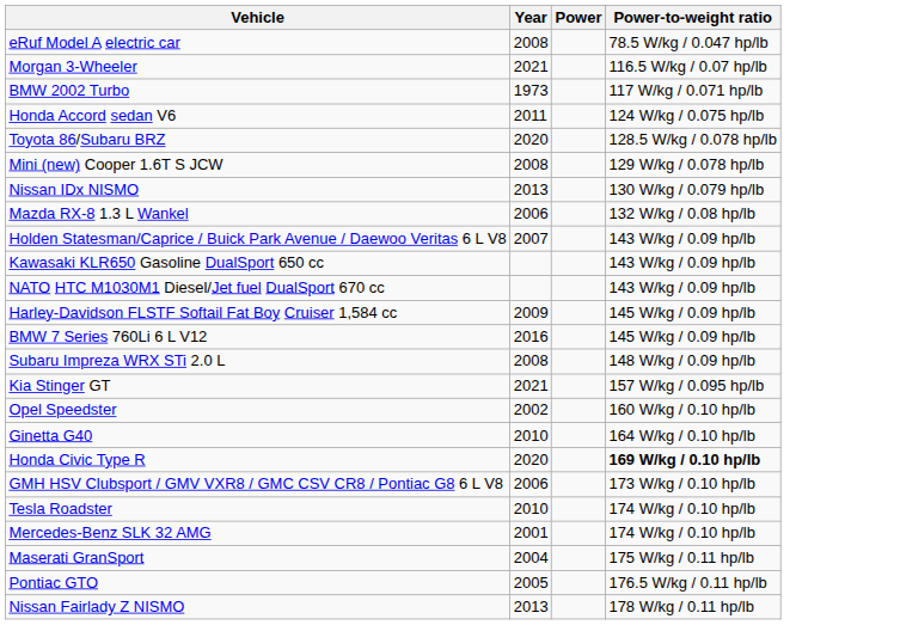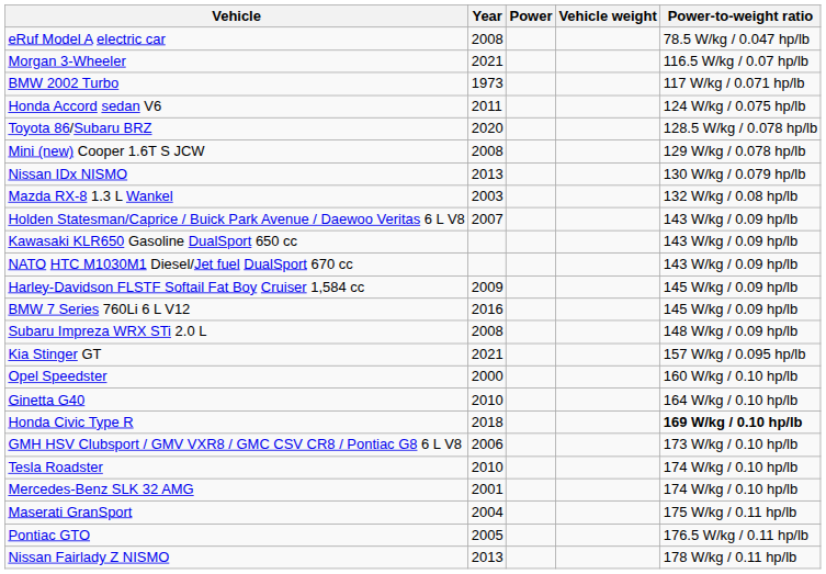+ column: Vehicle weight
Mazda RX-8 1.3 L Wankel | Year: 2006 -> 2003
Opel Speedster | Year: 2002 -> 2000
Honda Civic Type R | Year: 2020 -> 2018
